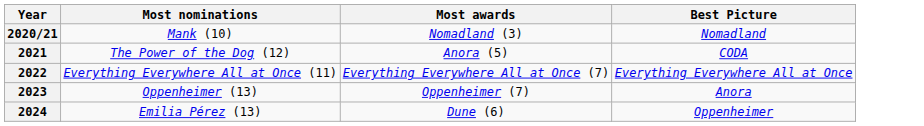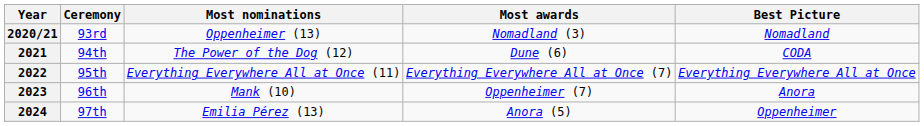+ column: Ceremony | 93rd | 94th | 95th | 96th | 97th
2020/21 | Most nominations: Mank (10) -> Oppenheimer (13)
2021 | Most awards: Anora (5) -> Dune (6)
2023 | Most nominations: Oppenheimer (13) -> Mank (10)
2024 | Most awards: Dune (6) -> Anora (5)
